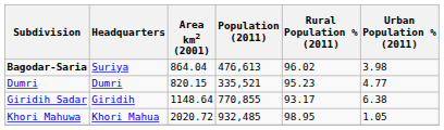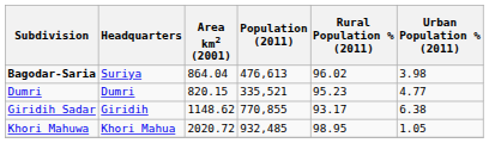Giridih Sadar | Area km2 (2001): 1148.64 -> 1148.62
